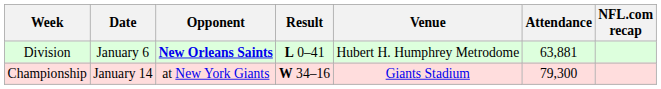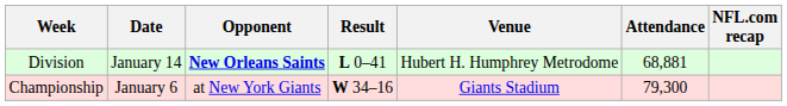Division | Date: January 6 -> January 14
Division | Attendance: 63,881 -> 68,881
Championship | Date: January 14 -> January 6
